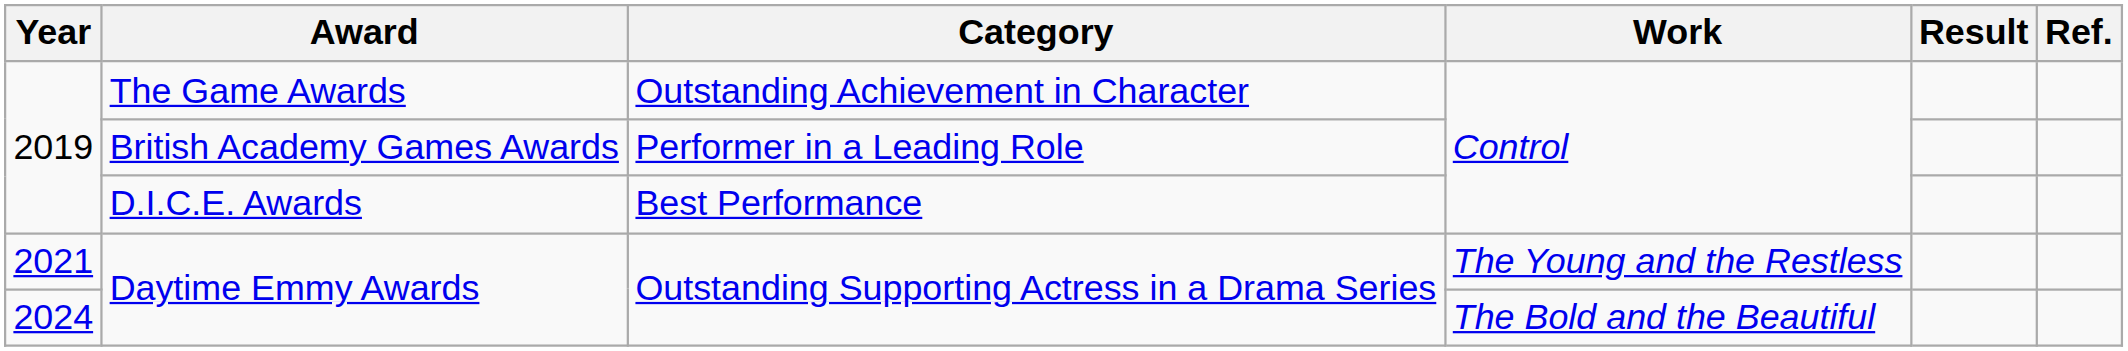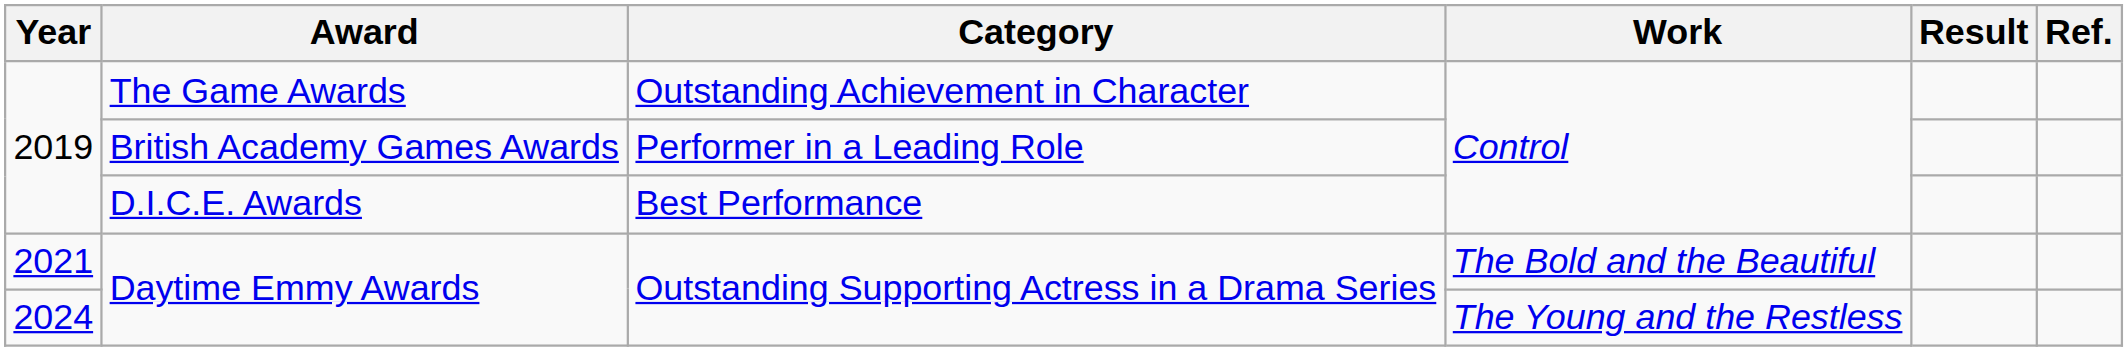2021 / Daytime Emmy Awards | Work: The Young and the Restless -> The Bold and the Beautiful
2024 / Daytime Emmy Awards | Work: The Bold and the Beautiful -> The Young and the Restless
